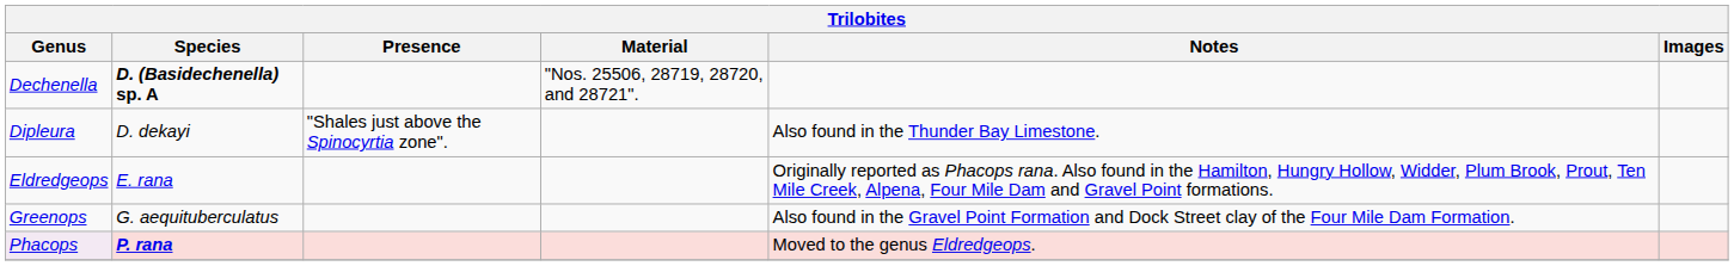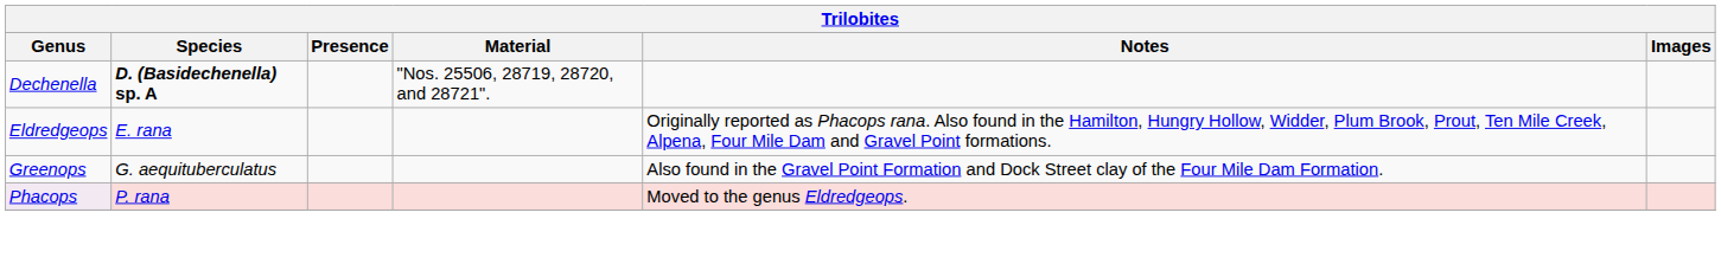- row: Dipleura | D. dekayi | "Shales just above the Spinocyrtia zone". | Also found in the Thunder Bay Limestone.
Phacops | Species: bold -> normal
